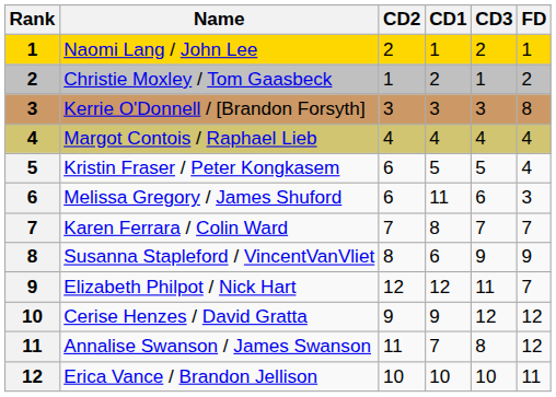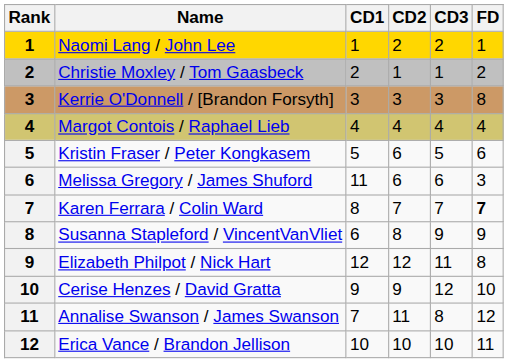columns swapped: CD1 <-> CD2
Kristin Fraser / Peter Kongkasem | FD: 4 -> 6
Karen Ferrara / Colin Ward | FD: normal -> bold
Elizabeth Philpot / Nick Hart | FD: 7 -> 8
Cerise Henzes / David Gratta | FD: 12 -> 10
